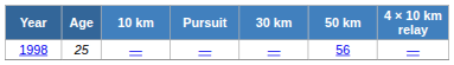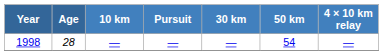1998 | Age: 25 -> 28
1998 | 50 km: 56 -> 54
